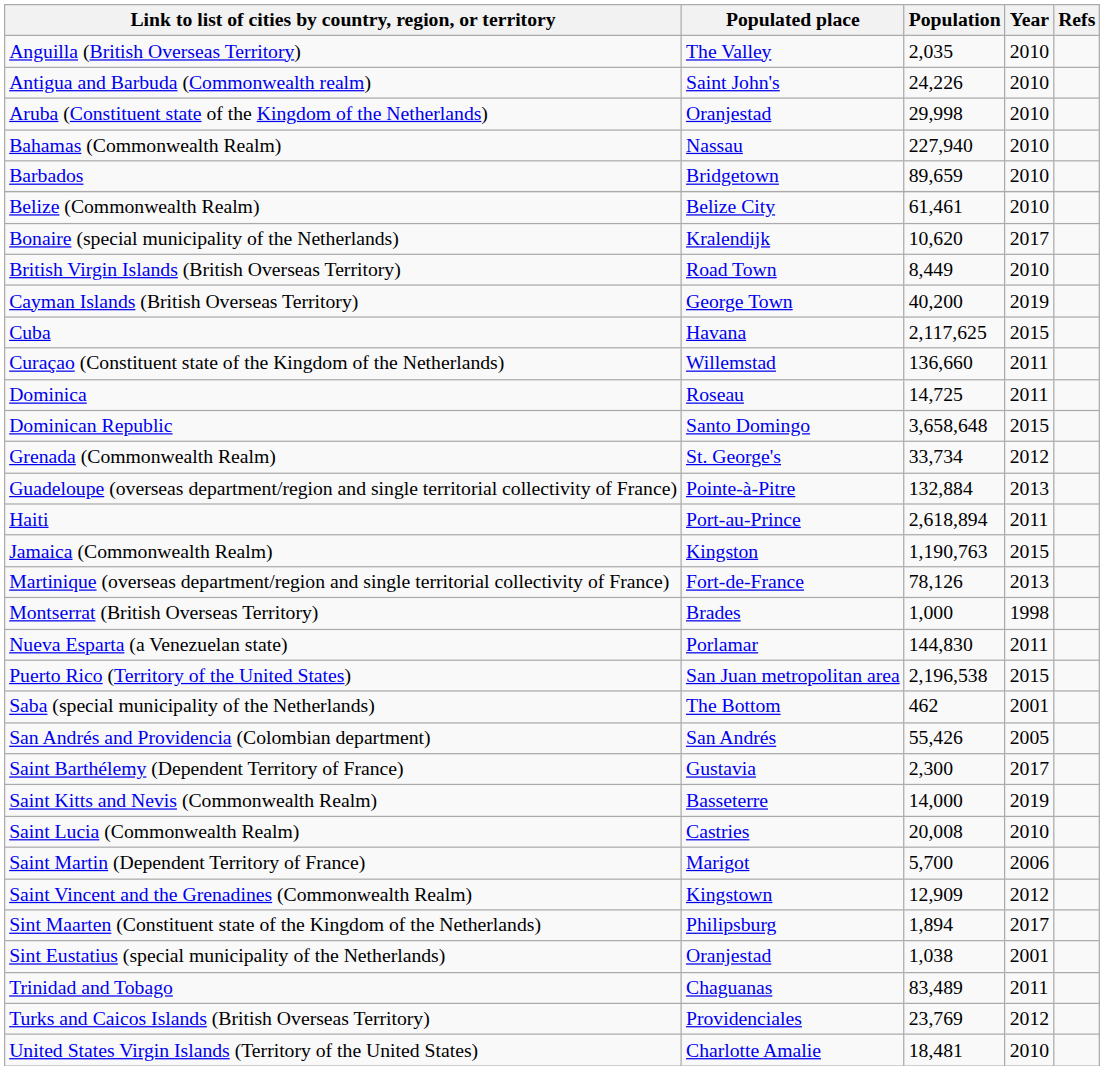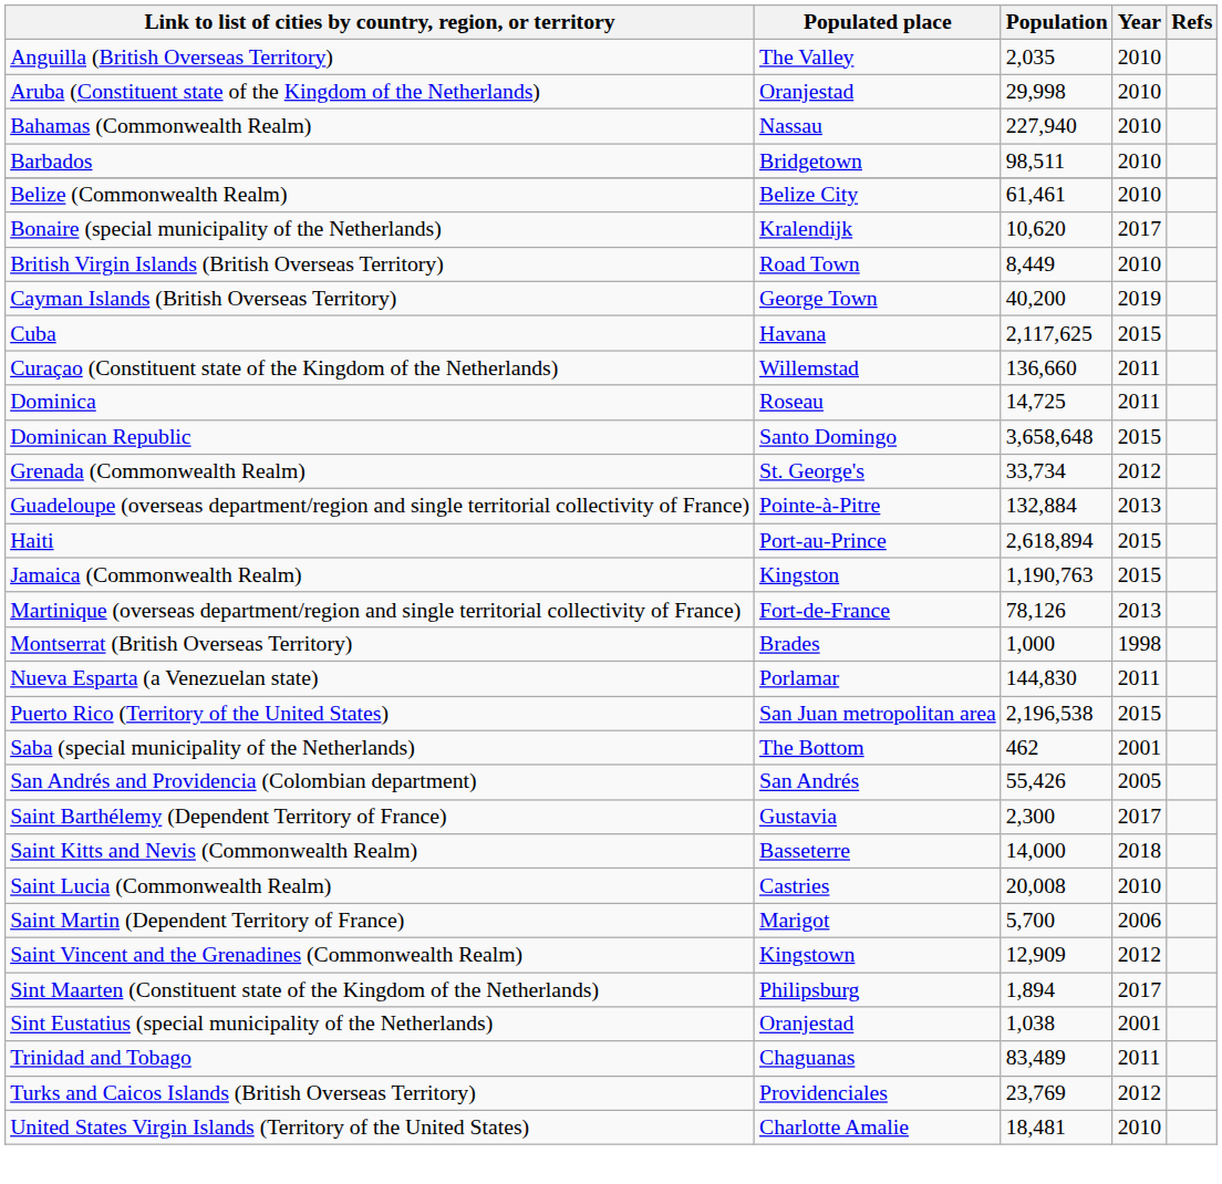- row: Antigua and Barbuda (Commonwealth realm) | Saint John's | 24,226 | 2010
Barbados | Population: 89,659 -> 98,511
Haiti | Year: 2011 -> 2015
Saint Kitts and Nevis (Commonwealth Realm) | Year: 2019 -> 2018
